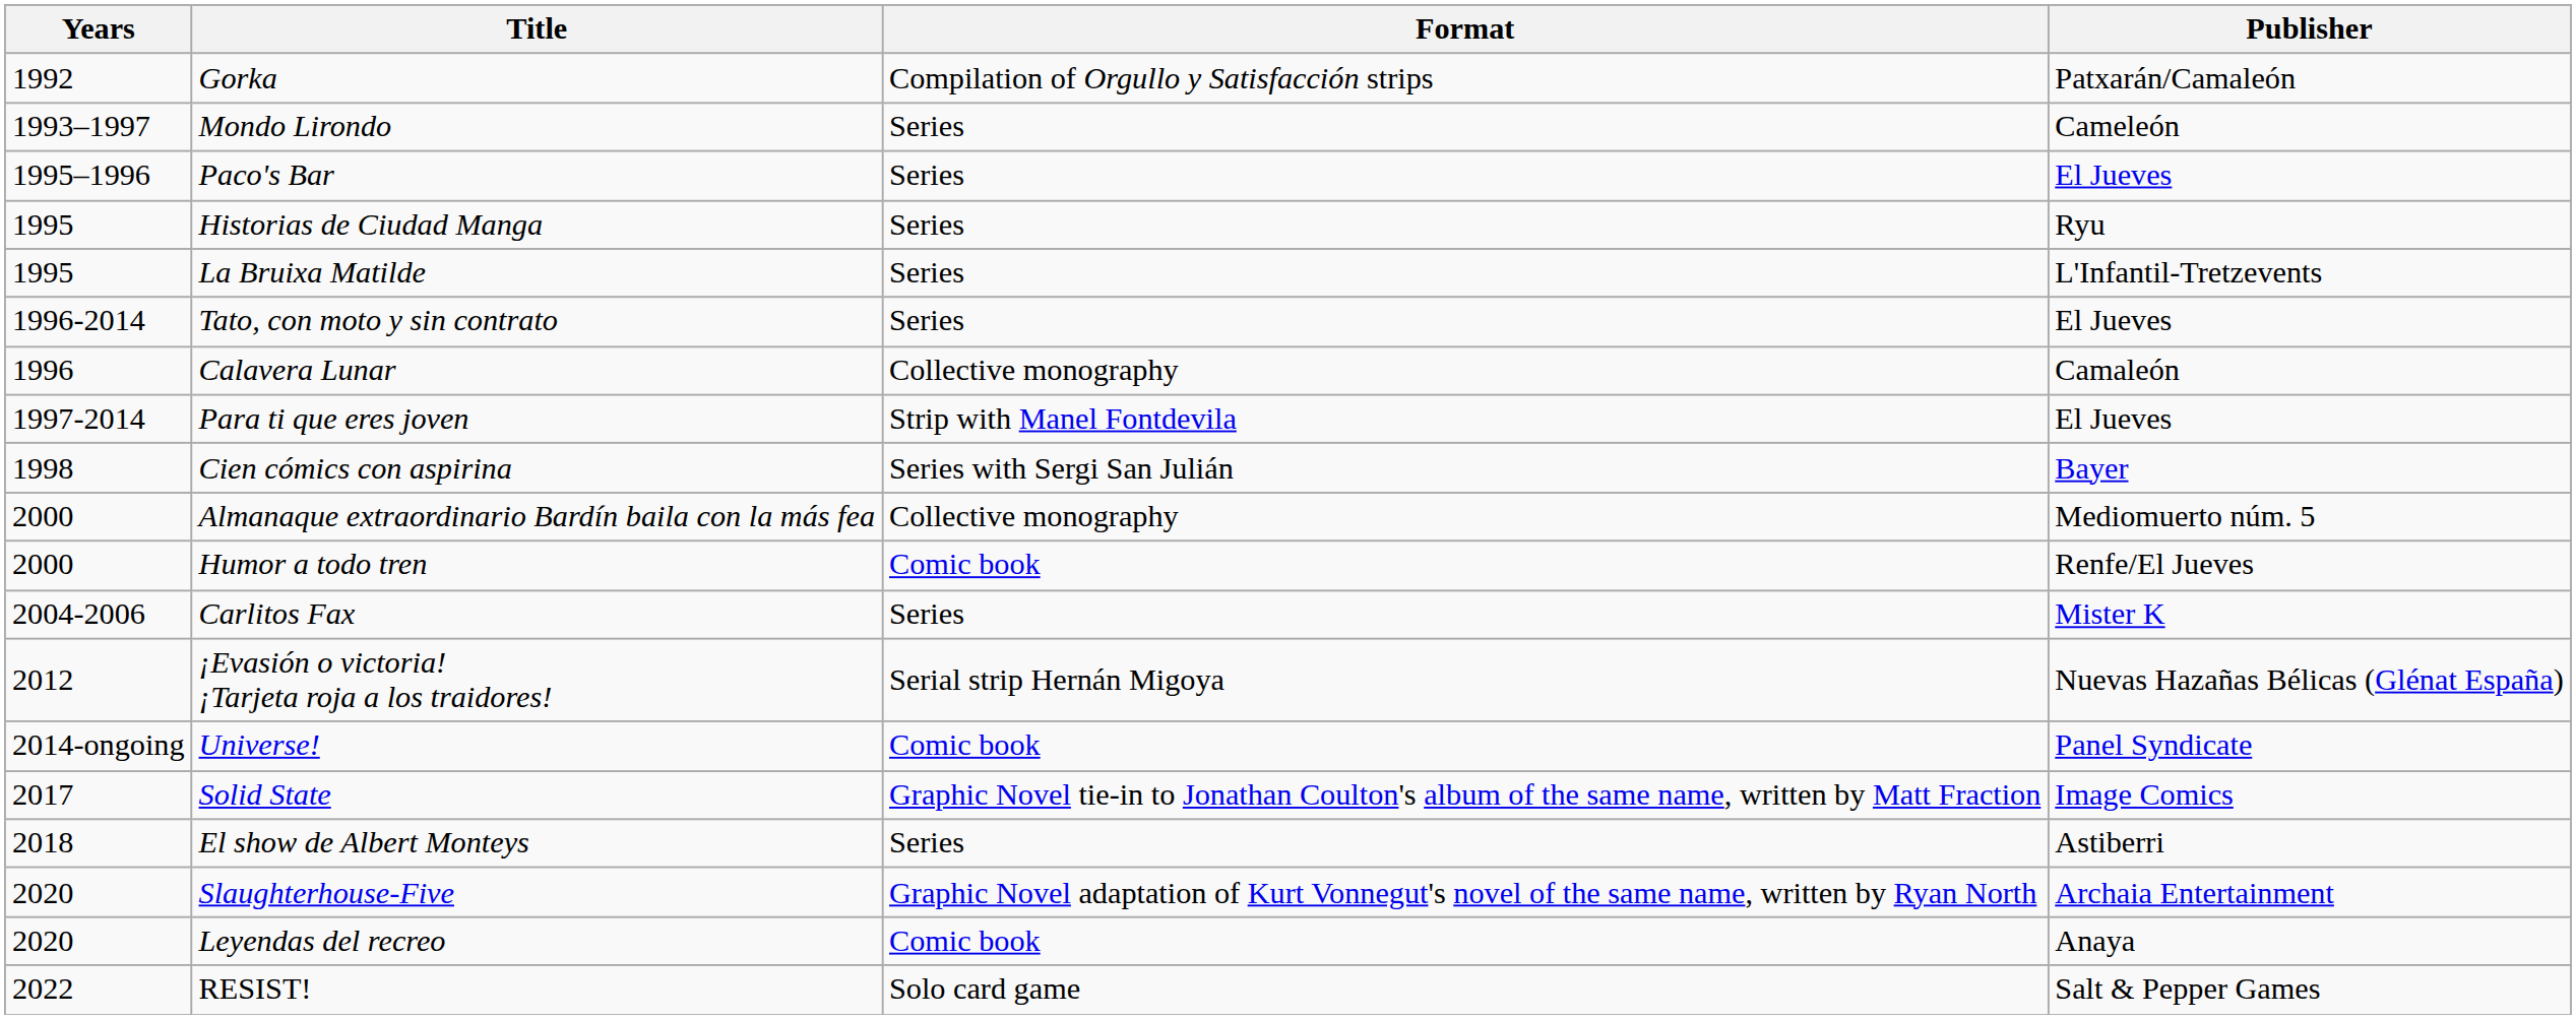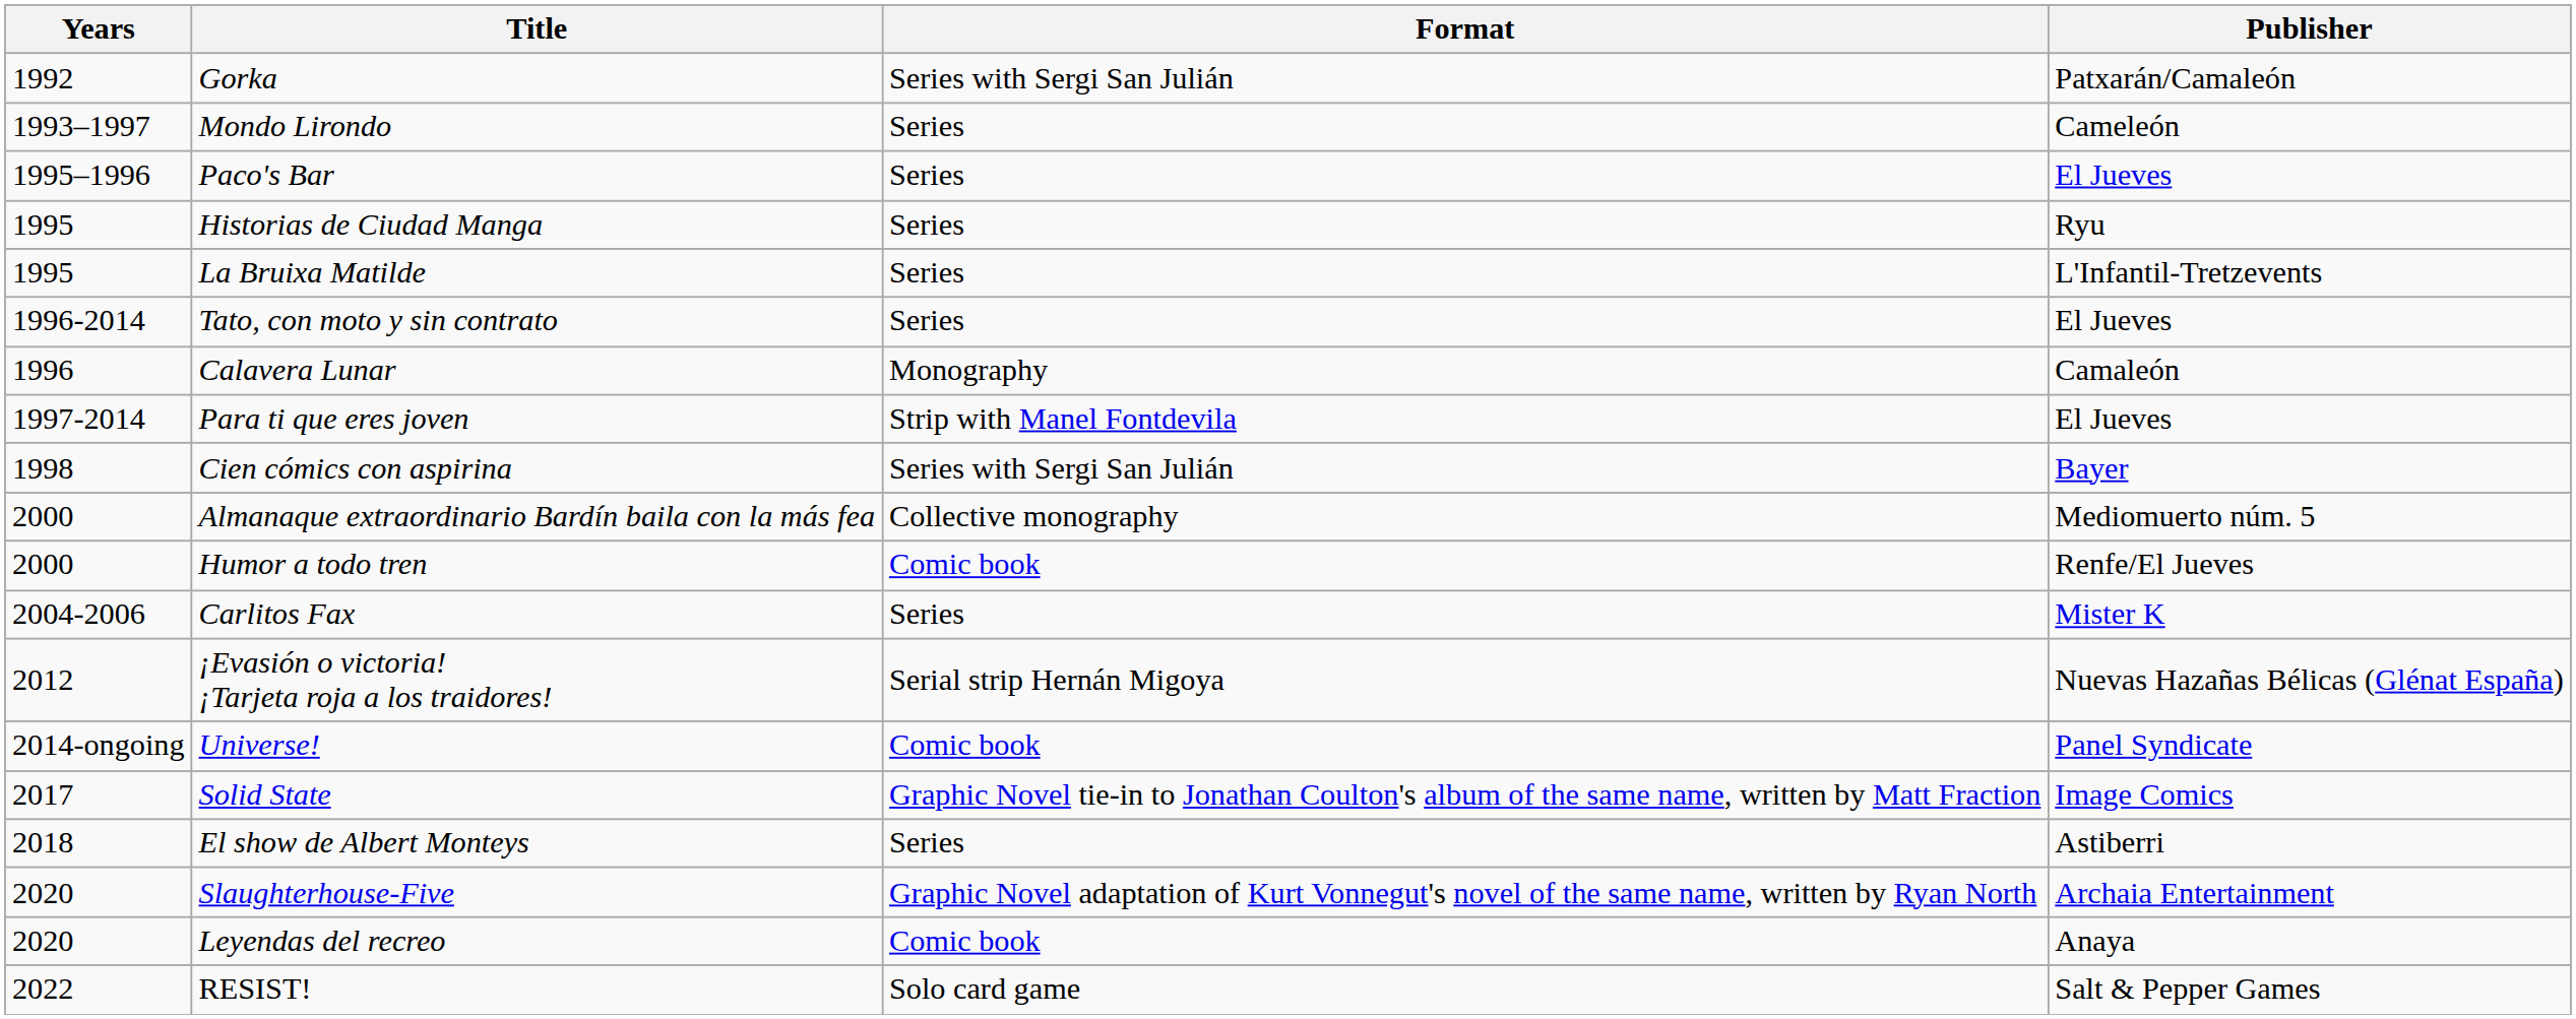Gorka | Format: Compilation of Orgullo y Satisfacción strips -> Series with Sergi San Julián
Calavera Lunar | Format: Collective monography -> Monography
